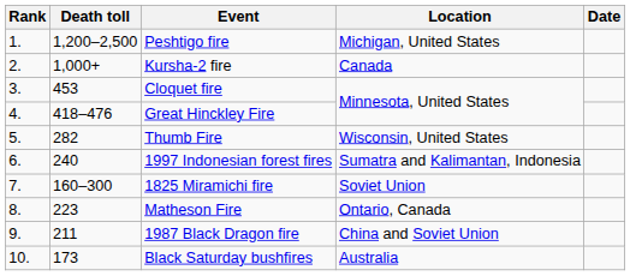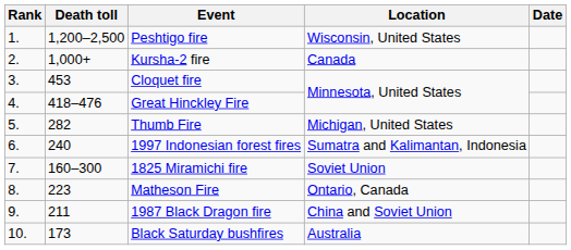Peshtigo fire | Location: Michigan, United States -> Wisconsin, United States
Thumb Fire | Location: Wisconsin, United States -> Michigan, United States
